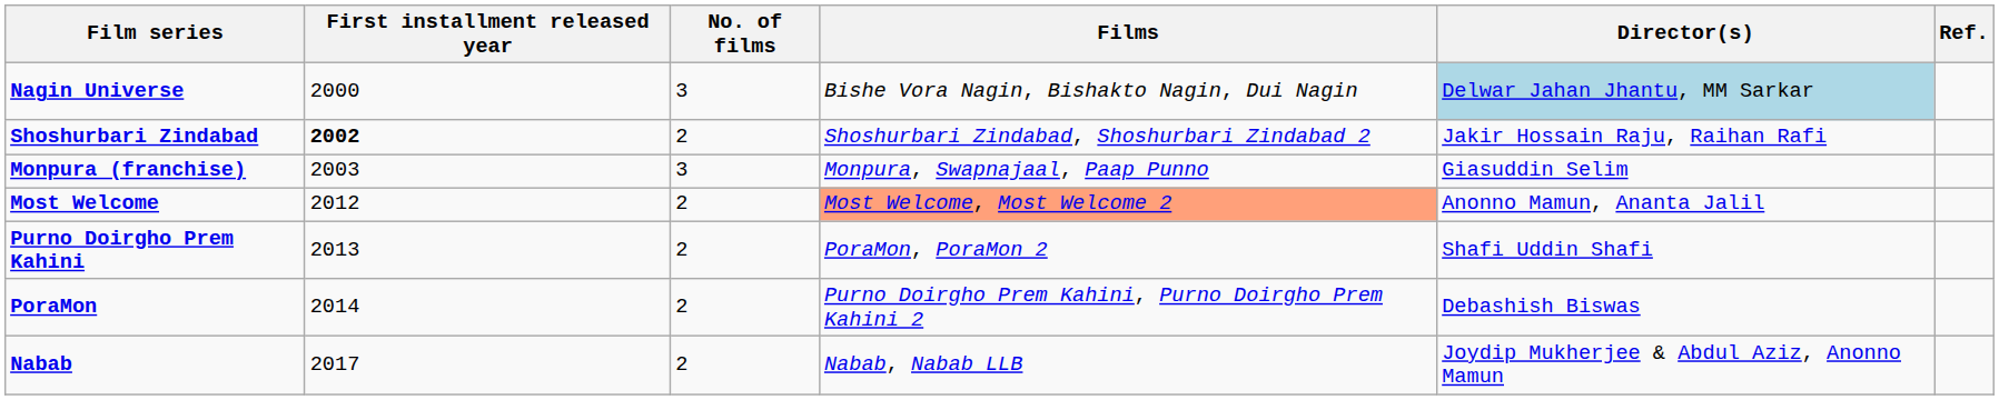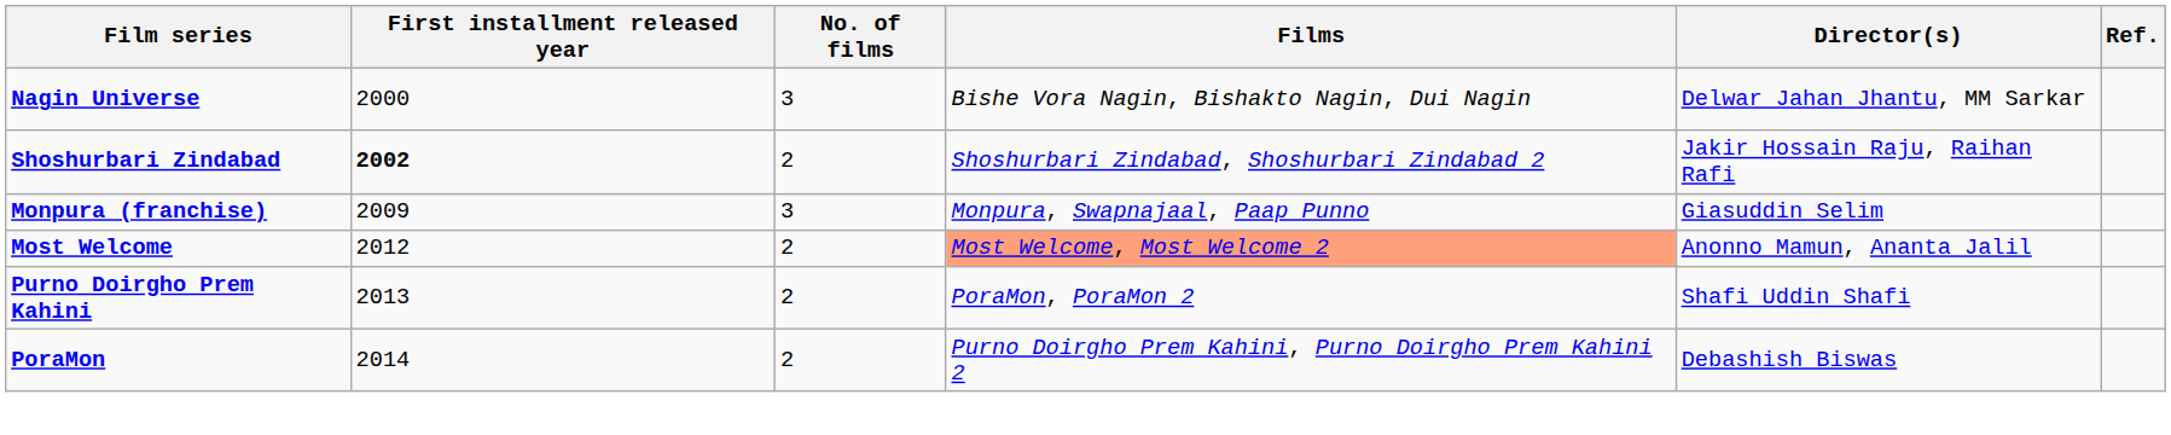Nagin Universe | Director(s): lightblue background -> no background
Monpura (franchise) | First installment released year: 2003 -> 2009
- row: Nabab | 2017 | 2 | Nabab, Nabab LLB | Joydip Mukherjee & Abdul Aziz, Anonno Mamun
